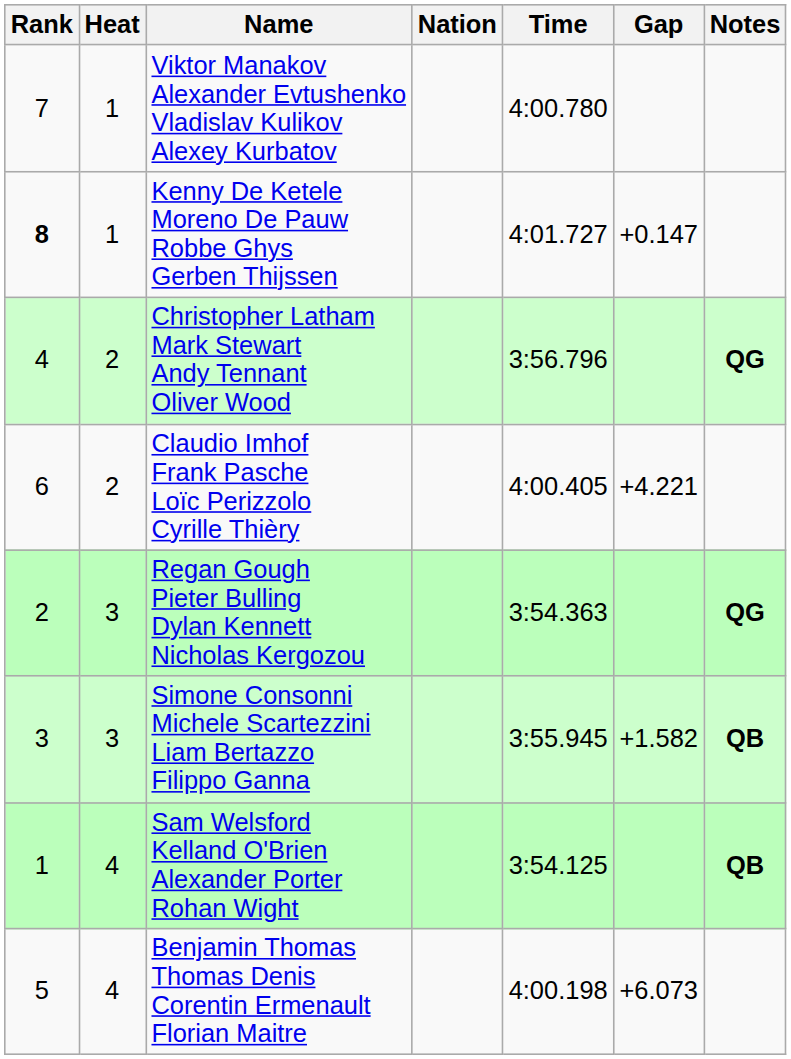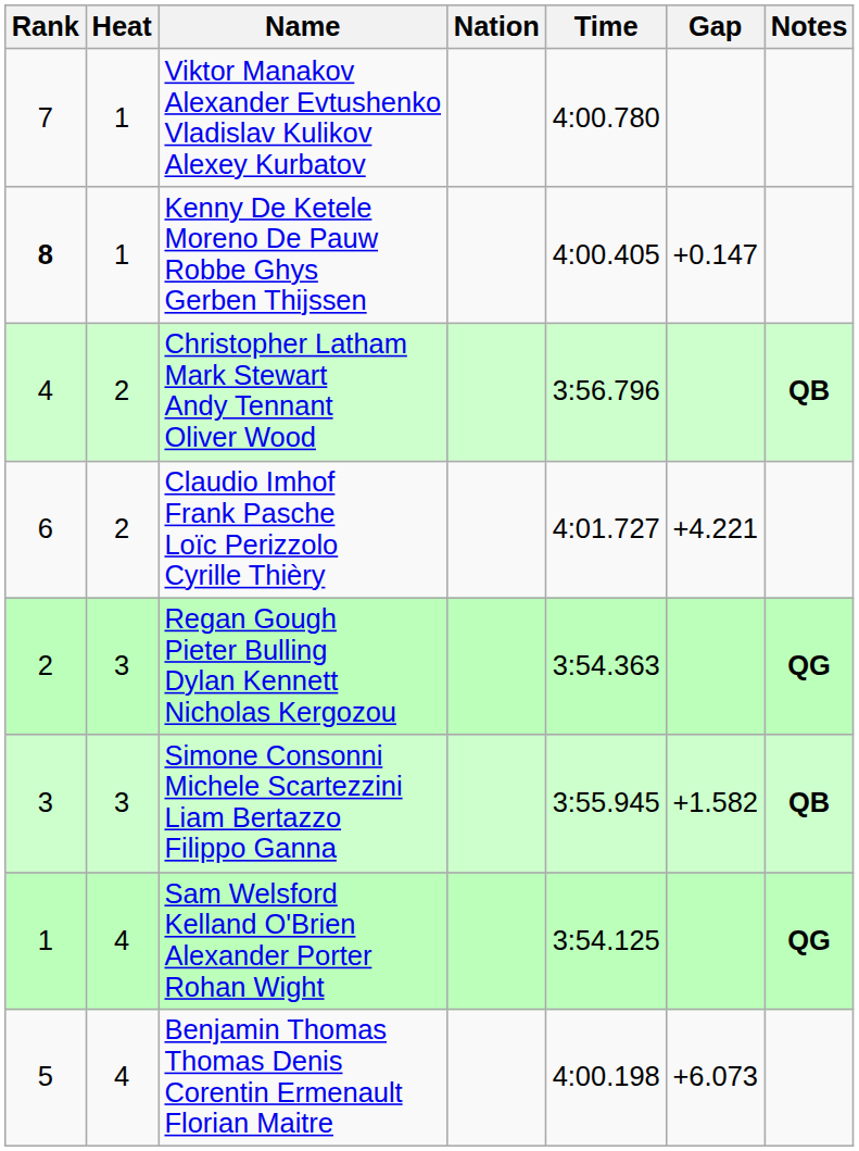Kenny De Ketele Moreno De Pauw Robbe Ghys Gerben Thijssen | Time: 4:01.727 -> 4:00.405
Christopher Latham Mark Stewart Andy Tennant Oliver Wood | Notes: QG -> QB
Claudio Imhof Frank Pasche Loïc Perizzolo Cyrille Thièry | Time: 4:00.405 -> 4:01.727
Sam Welsford Kelland O'Brien Alexander Porter Rohan Wight | Notes: QB -> QG
